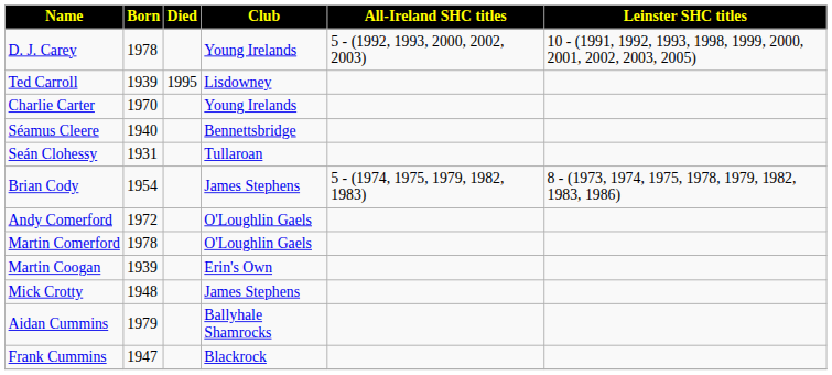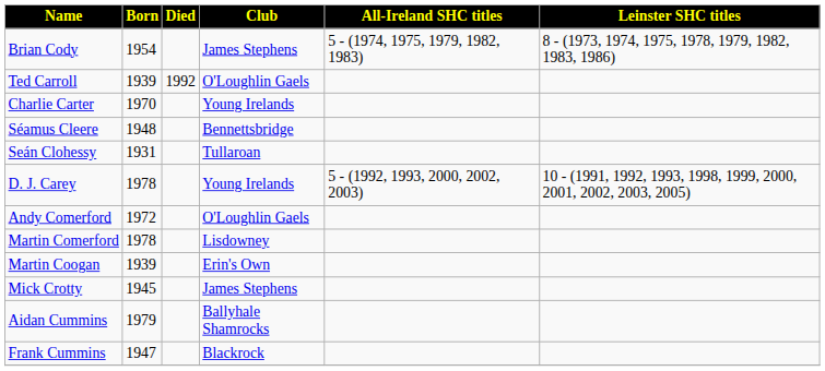rows swapped: D. J. Carey <-> Brian Cody
Ted Carroll | Died: 1995 -> 1992
Ted Carroll | Club: Lisdowney -> O'Loughlin Gaels
Séamus Cleere | Born: 1940 -> 1948
Martin Comerford | Club: O'Loughlin Gaels -> Lisdowney
Mick Crotty | Born: 1948 -> 1945
